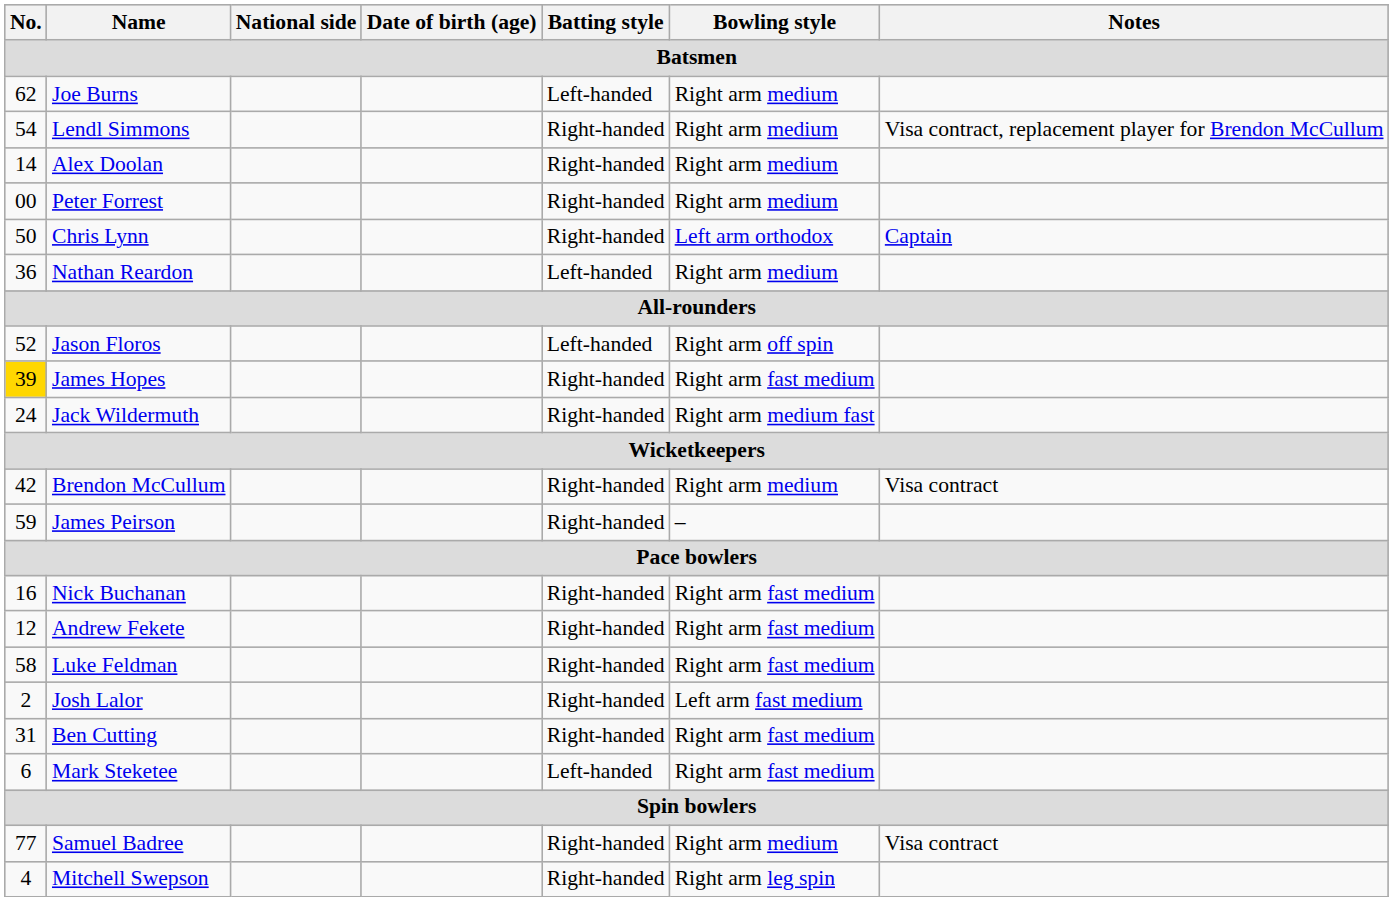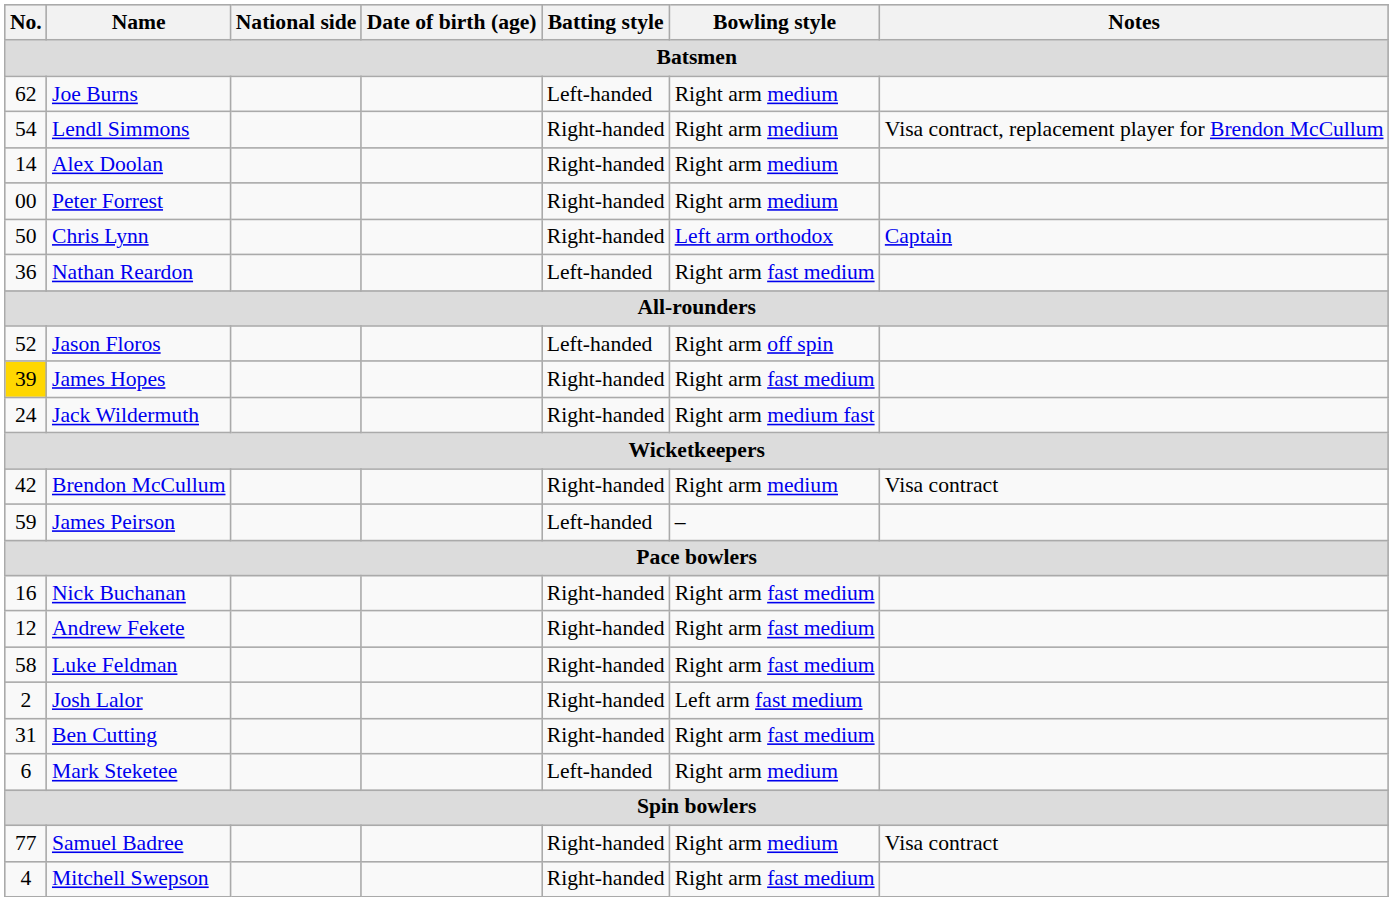Nathan Reardon | Bowling style: Right arm medium -> Right arm fast medium
James Peirson | Batting style: Right-handed -> Left-handed
Mark Steketee | Bowling style: Right arm fast medium -> Right arm medium
Mitchell Swepson | Bowling style: Right arm leg spin -> Right arm fast medium
